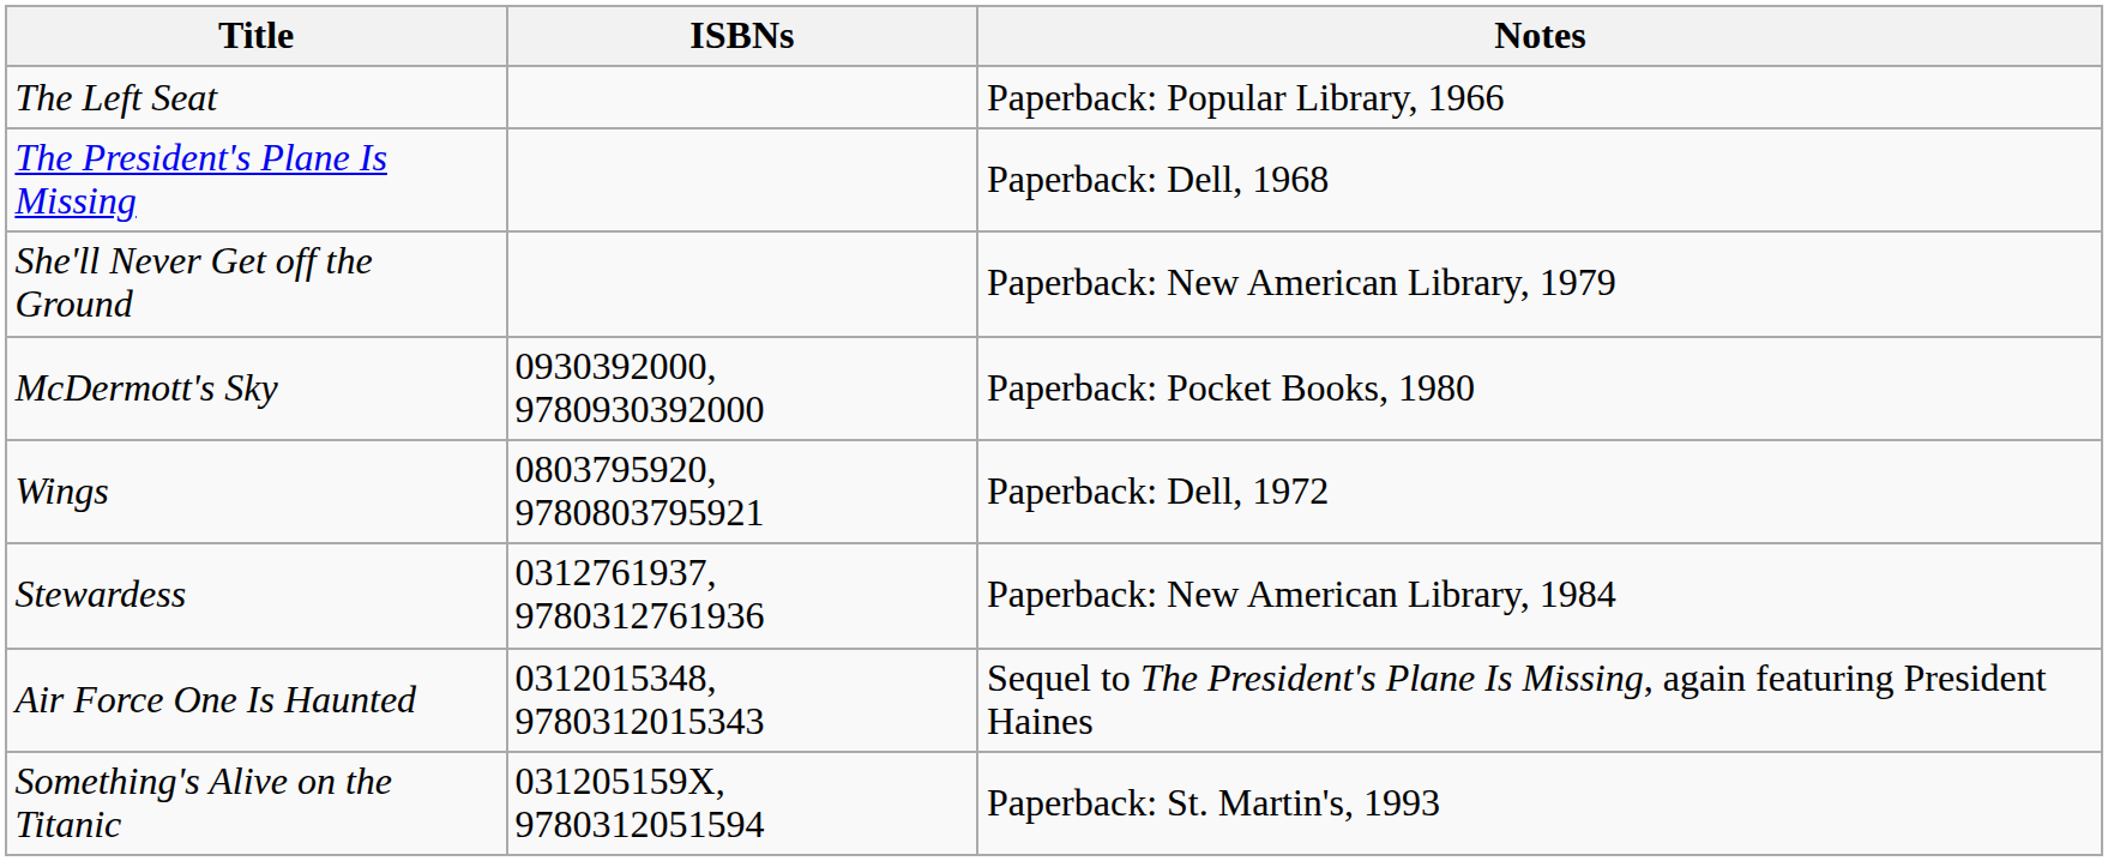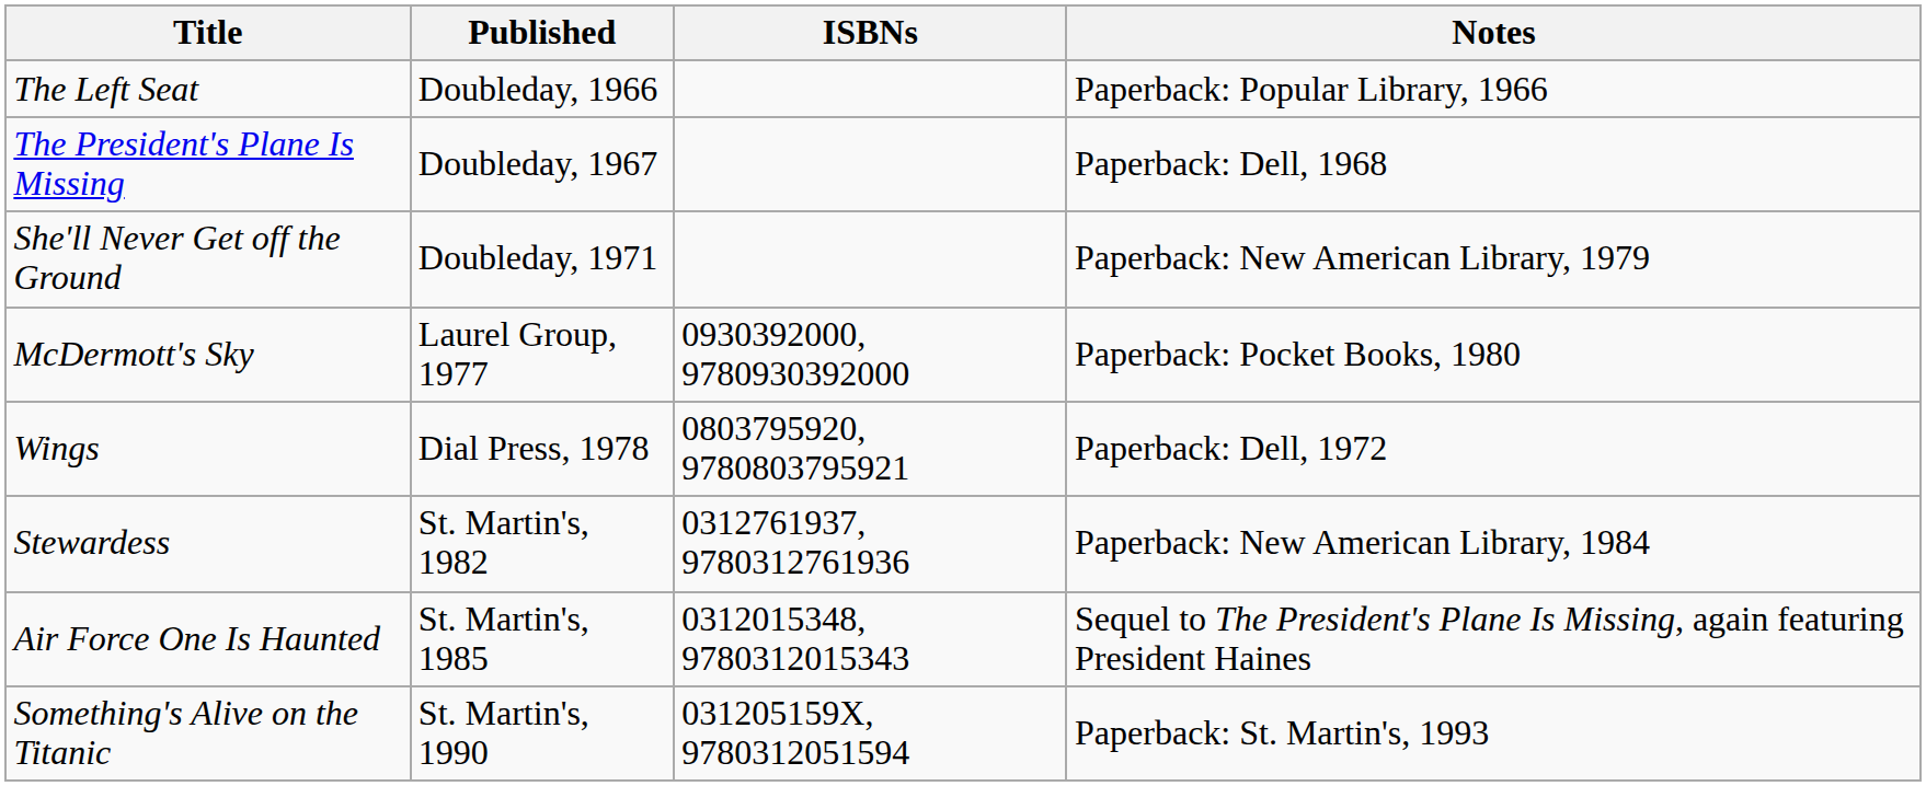+ column: Published | Doubleday, 1966 | Doubleday, 1967 | Doubleday, 1971 | Laurel Group, 1977 | Dial Press, 1978 | St. Martin's, 1982 | St. Martin's, 1985 | St. Martin's, 1990
